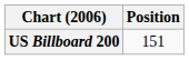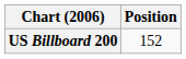US Billboard 200 | Position: 151 -> 152
